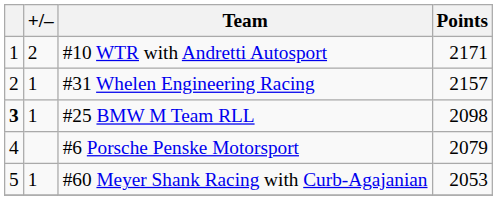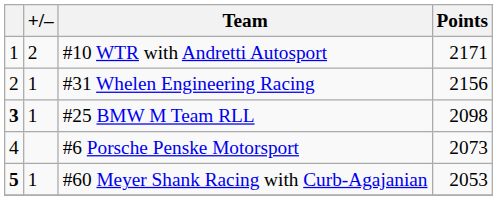#31 Whelen Engineering Racing | Points: 2157 -> 2156
#6 Porsche Penske Motorsport | Points: 2079 -> 2073
#60 Meyer Shank Racing with Curb-Agajanian | column 1: normal -> bold
